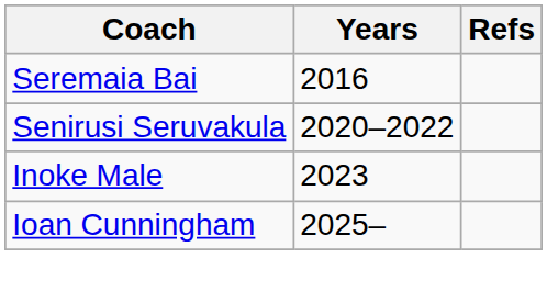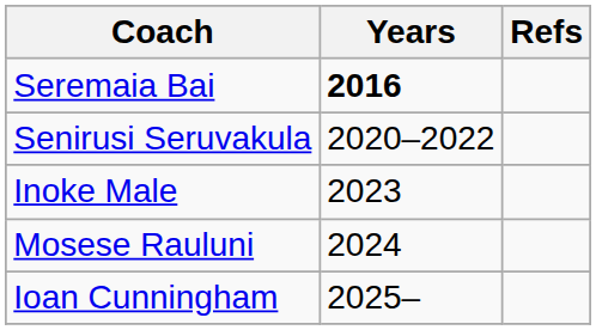Seremaia Bai | Years: normal -> bold
+ row: Mosese Rauluni | 2024
